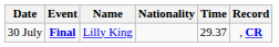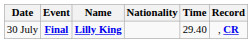30 July | Name: normal -> bold
30 July | Time: 29.37 -> 29.40
